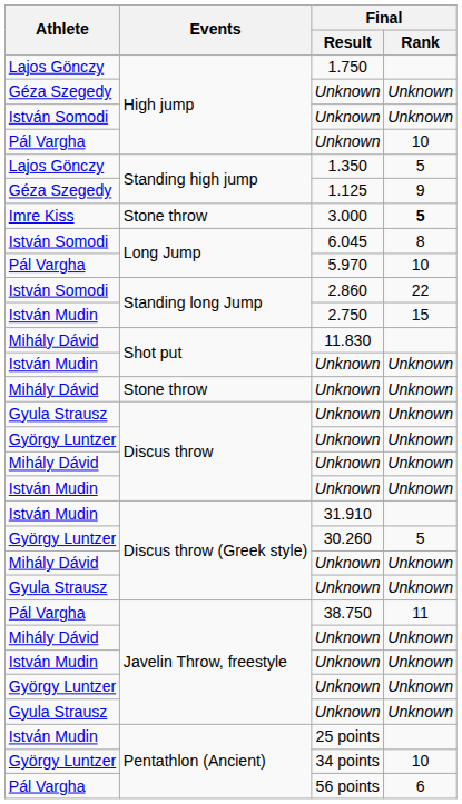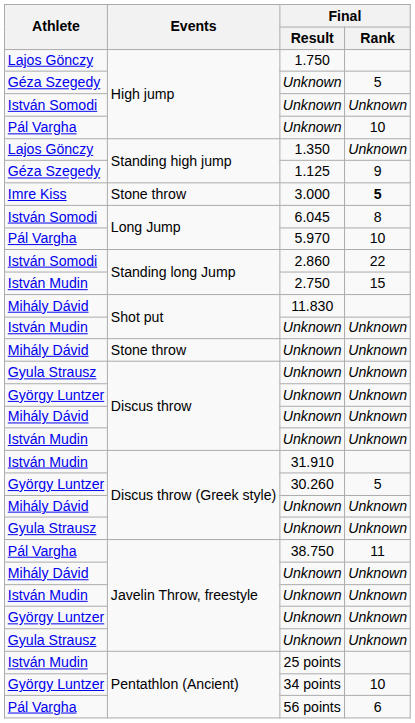Géza Szegedy / Unknown | Final / Rank: Unknown -> 5
1.350 | Final / Rank: 5 -> Unknown
